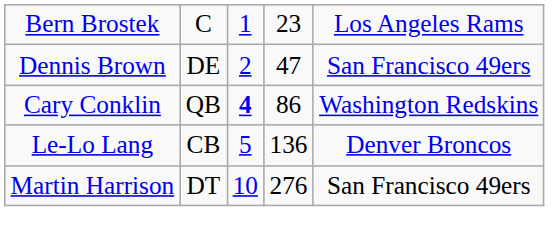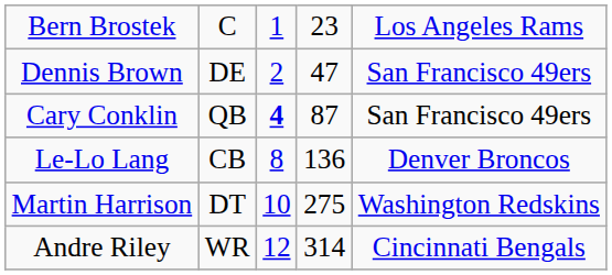Cary Conklin | column 4: 86 -> 87
Cary Conklin | column 5: Washington Redskins -> San Francisco 49ers
Le-Lo Lang | column 3: 5 -> 8
Martin Harrison | column 4: 276 -> 275
Martin Harrison | column 5: San Francisco 49ers -> Washington Redskins
+ row: Andre Riley | WR | 12 | 314 | Cincinnati Bengals
